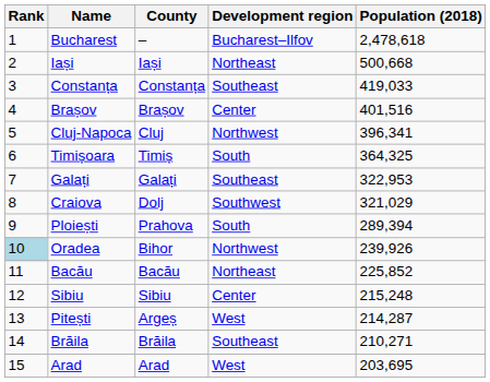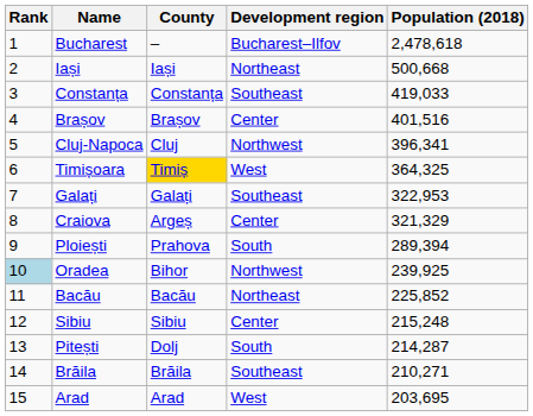Timișoara | County: no background -> gold background
Timișoara | Development region: South -> West
Craiova | County: Dolj -> Argeș
Craiova | Development region: Southwest -> Center
Craiova | Population (2018): 321,029 -> 321,329
Oradea | Population (2018): 239,926 -> 239,925
Pitești | County: Argeș -> Dolj
Pitești | Development region: West -> South
